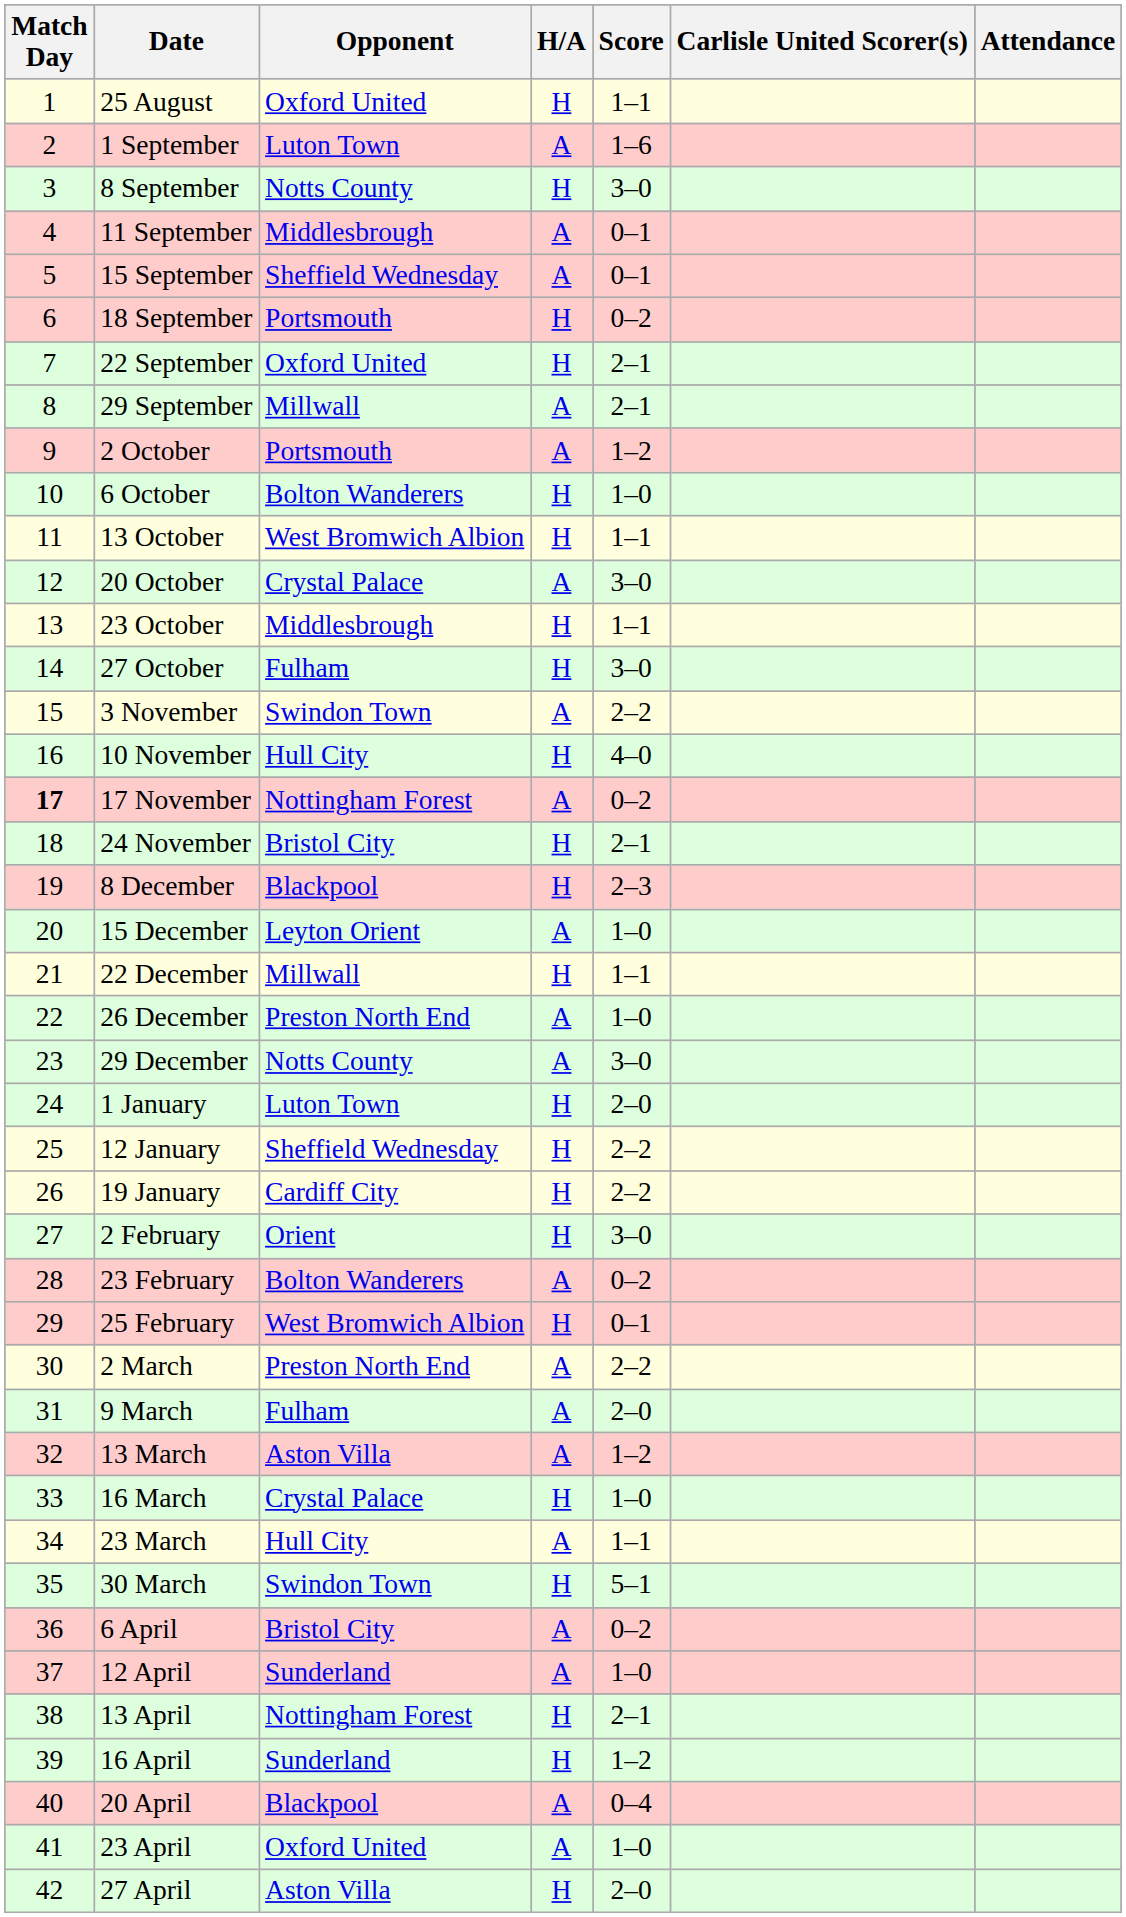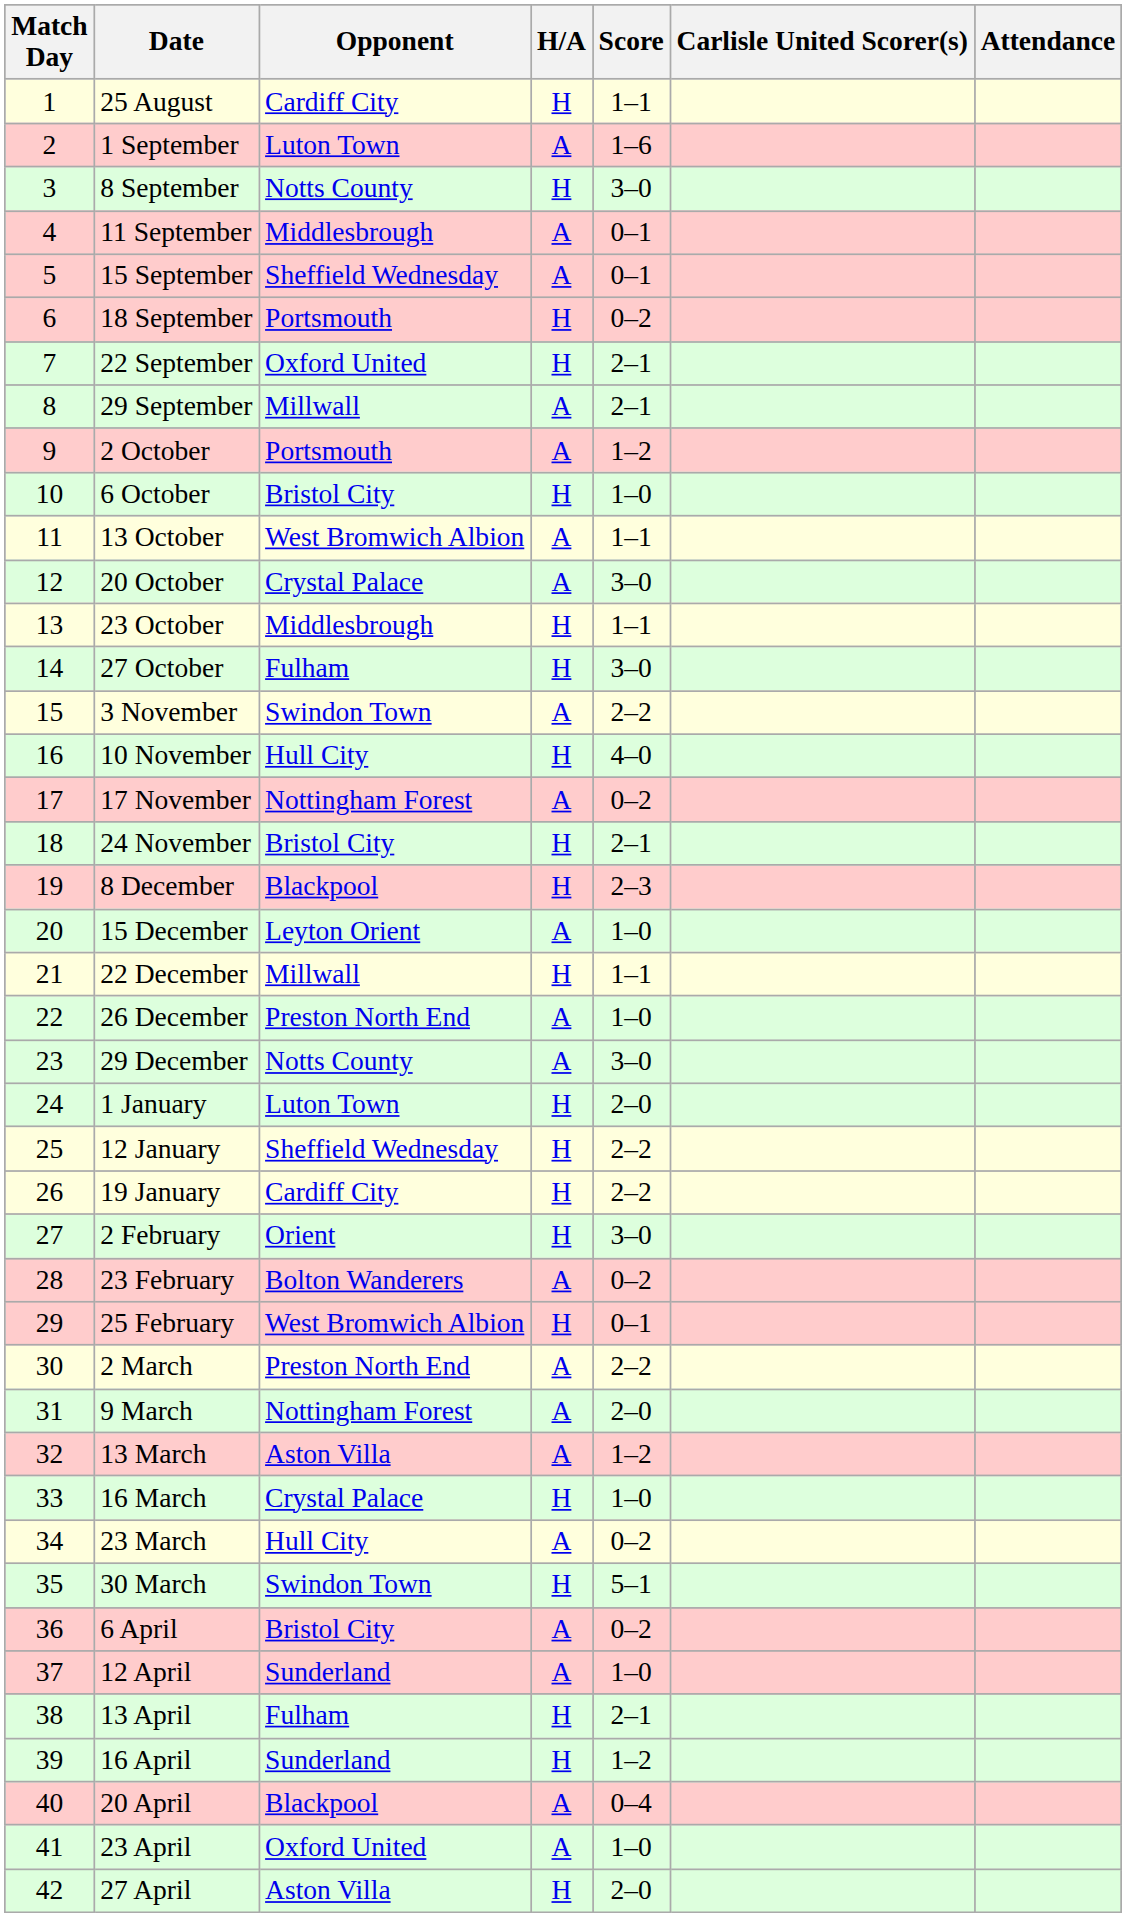25 August | Opponent: Oxford United -> Cardiff City
6 October | Opponent: Bolton Wanderers -> Bristol City
13 October | H/A: H -> A
17 November | Match Day: bold -> normal
9 March | Opponent: Fulham -> Nottingham Forest
23 March | Score: 1–1 -> 0–2
13 April | Opponent: Nottingham Forest -> Fulham
